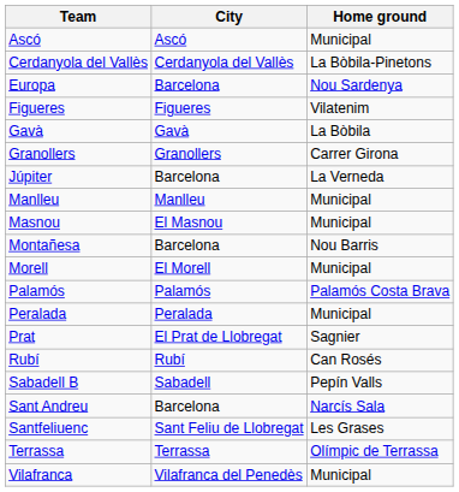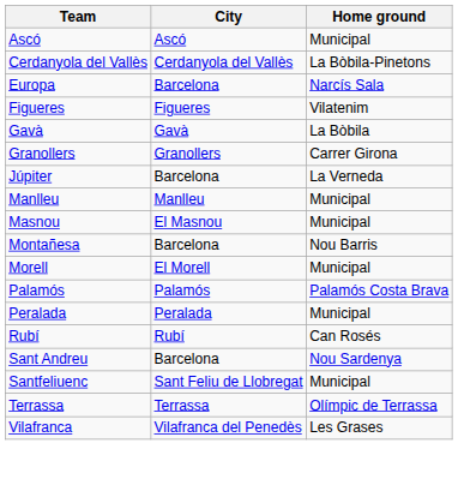Europa | Home ground: Nou Sardenya -> Narcís Sala
- row: Prat | El Prat de Llobregat | Sagnier
- row: Sabadell B | Sabadell | Pepín Valls
Sant Andreu | Home ground: Narcís Sala -> Nou Sardenya
Santfeliuenc | Home ground: Les Grases -> Municipal
Vilafranca | Home ground: Municipal -> Les Grases
